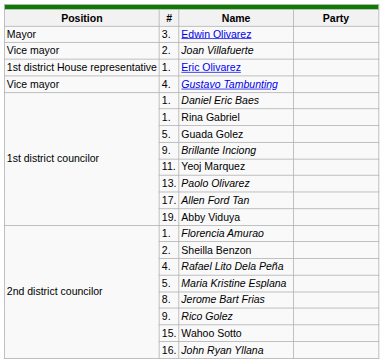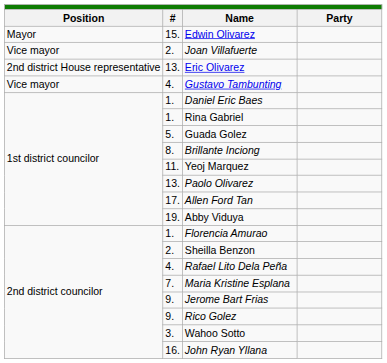Edwin Olivarez | column 2: 3. -> 15.
Eric Olivarez | column 1: 1st district House representative -> 2nd district House representative
Eric Olivarez | column 2: 1. -> 13.
Brillante Inciong | column 2: 9. -> 8.
Maria Kristine Esplana | column 2: 5. -> 7.
Jerome Bart Frias | column 2: 8. -> 9.
Wahoo Sotto | column 2: 15. -> 3.
